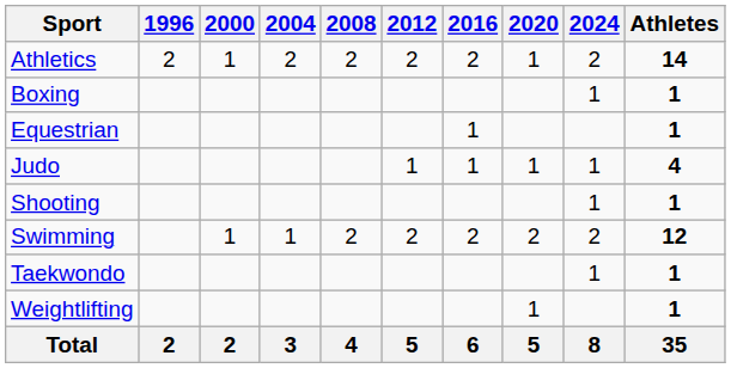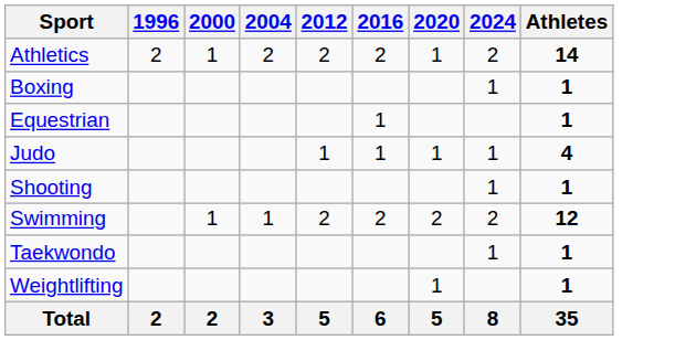- column: 2008 | 2 | 2 | 4
